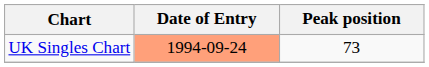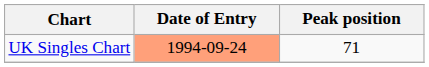UK Singles Chart | Peak position: 73 -> 71
